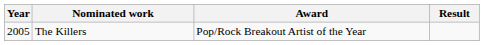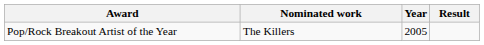columns swapped: Year <-> Award
